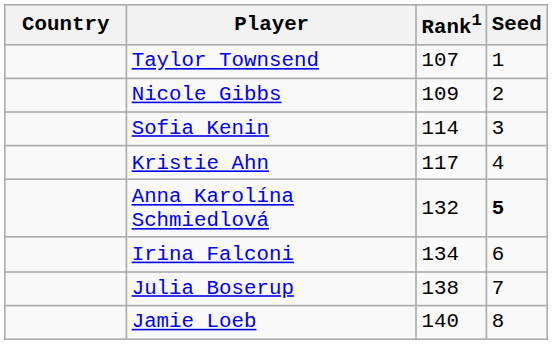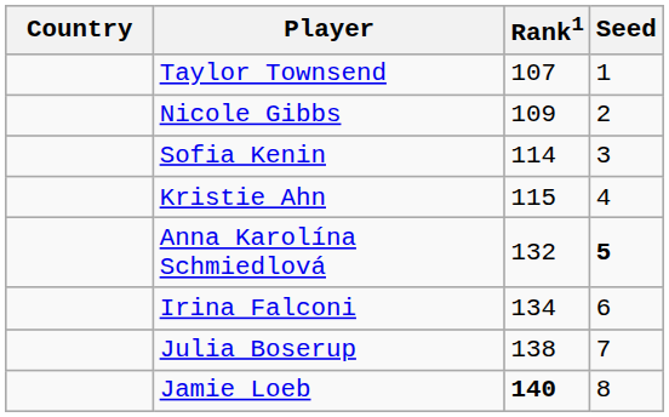Kristie Ahn | Rank1: 117 -> 115
Jamie Loeb | Rank1: normal -> bold
